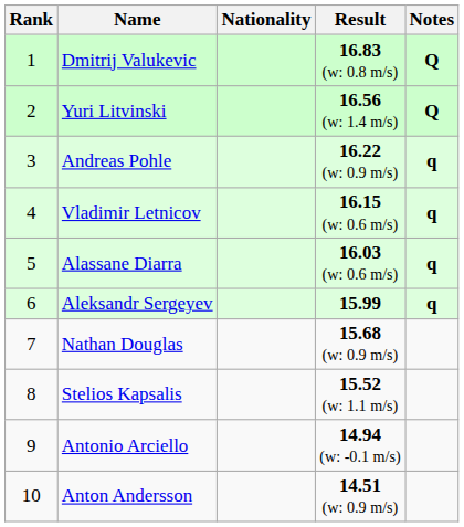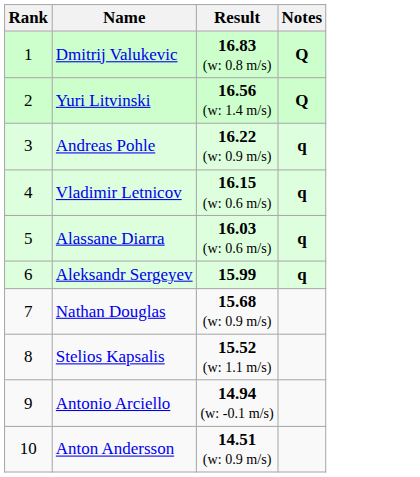- column: Nationality
